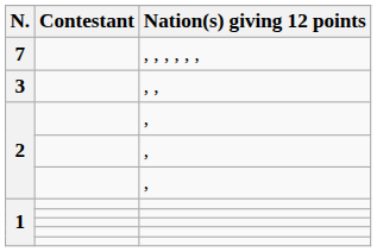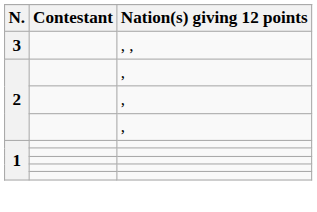- row: 7 | , , , , , ,
